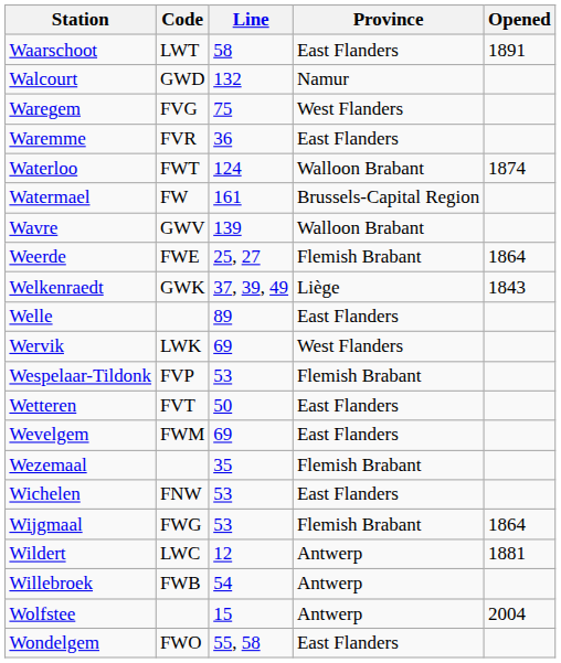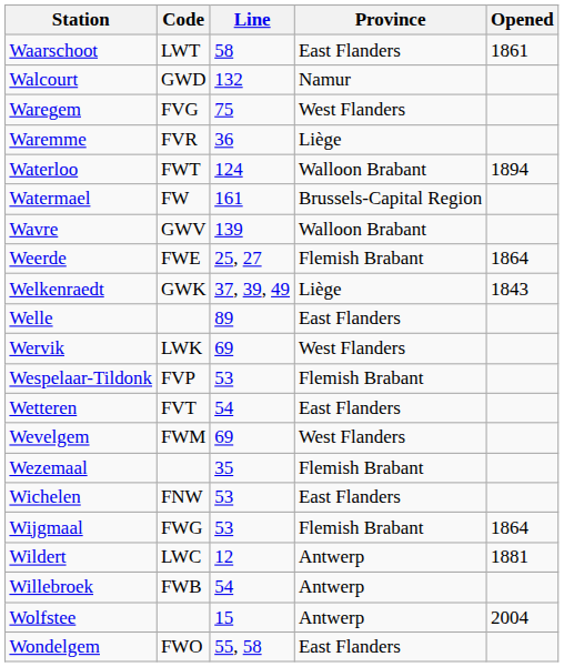Waarschoot | Opened: 1891 -> 1861
Waremme | Province: East Flanders -> Liège
Waterloo | Opened: 1874 -> 1894
Wetteren | Line: 50 -> 54
Wevelgem | Province: East Flanders -> West Flanders
